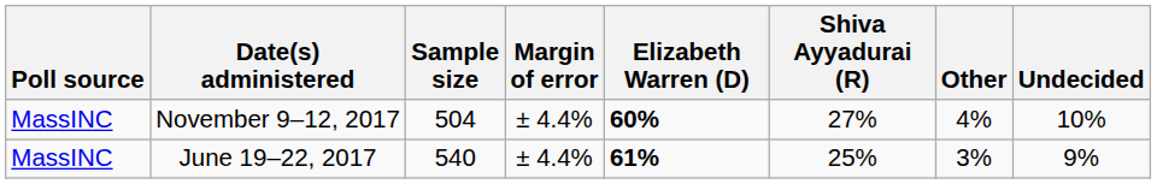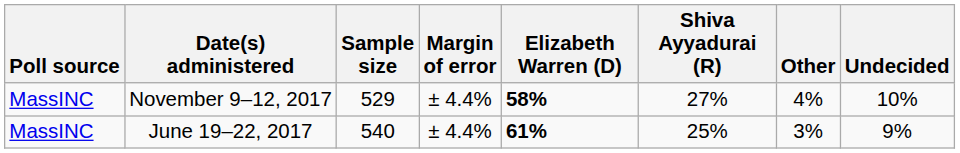November 9–12, 2017 | Sample size: 504 -> 529
November 9–12, 2017 | Elizabeth Warren (D): 60% -> 58%
